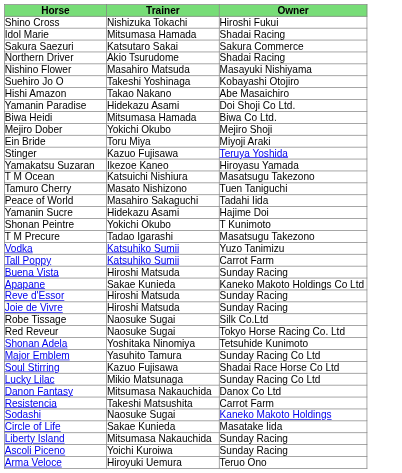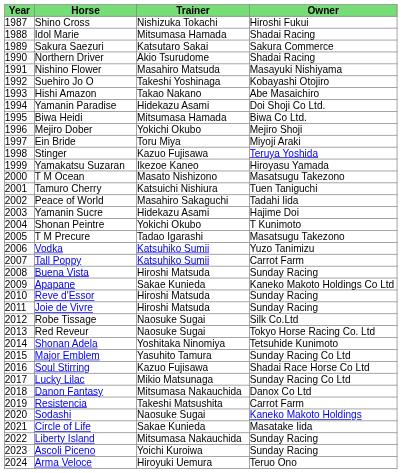+ column: Year | 1987 | 1988 | 1989 | 1990 | 1991 | 1992 | 1993 | 1994 | 1995 | 1996 | 1997 | 1998 | 1999 | 2000 | 2001 | 2002 | 2003 | 2004 | 2005 | 2006 | 2007 | 2008 | 2009 | 2010 | 2011 | 2012 | 2013 | 2014 | 2015 | 2016 | 2017 | 2018 | 2019 | 2020 | 2021 | 2022 | 2023 | 2024
T M Ocean | Trainer: Katsuichi Nishiura -> Masato Nishizono
Tamuro Cherry | Trainer: Masato Nishizono -> Katsuichi Nishiura
